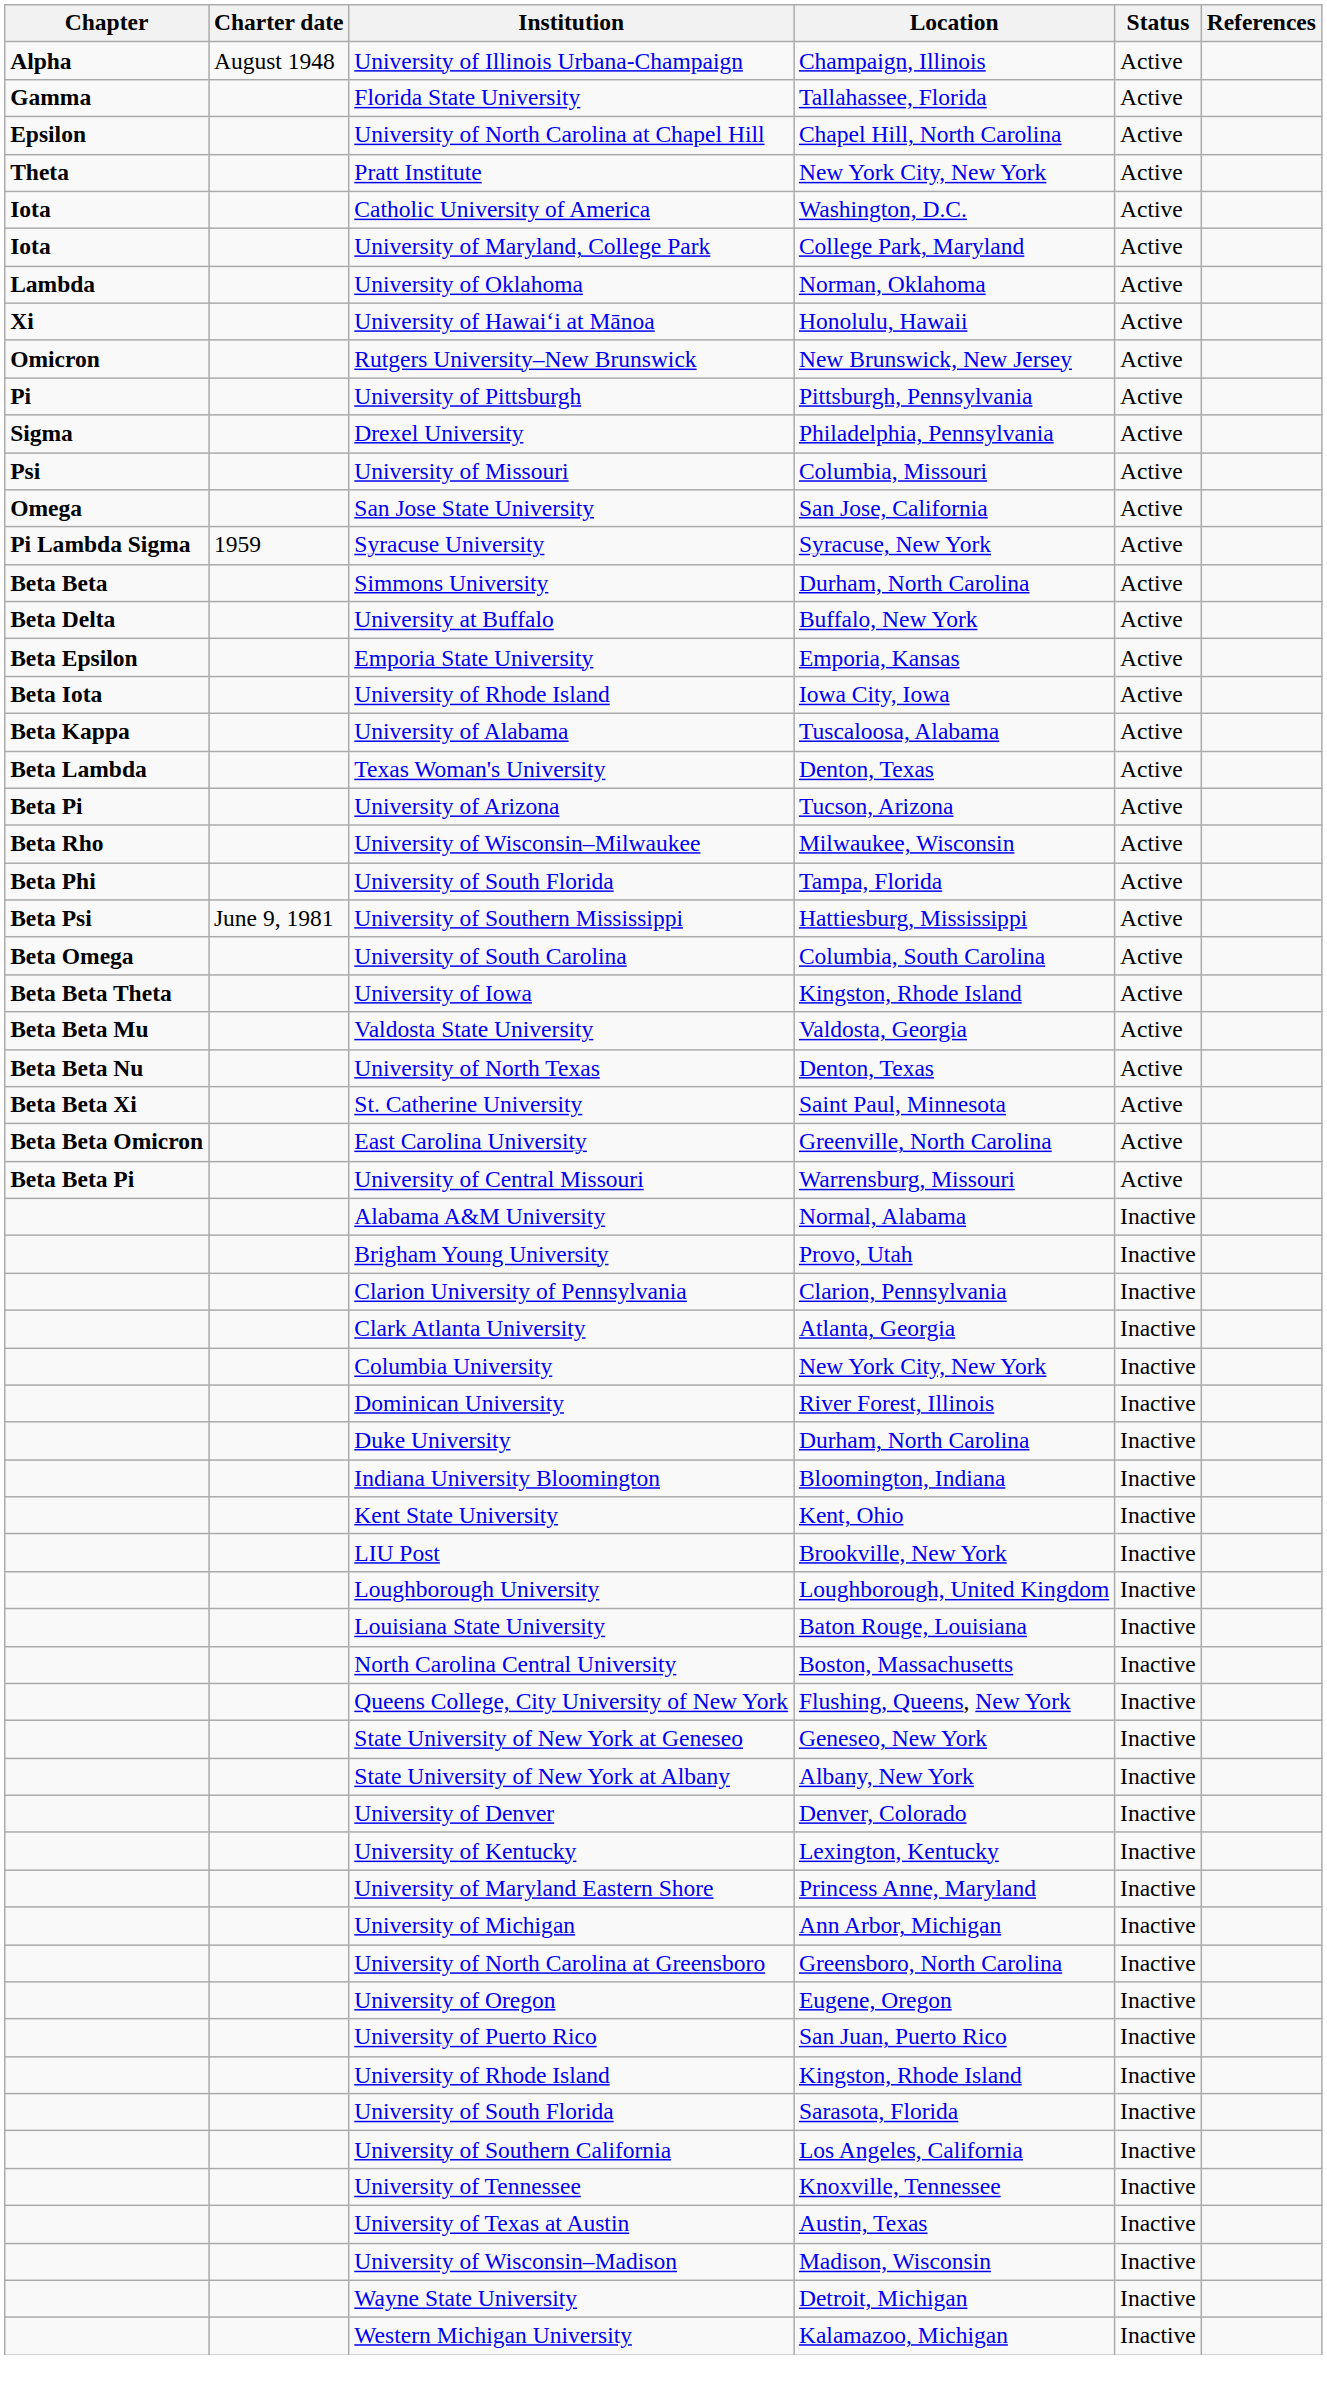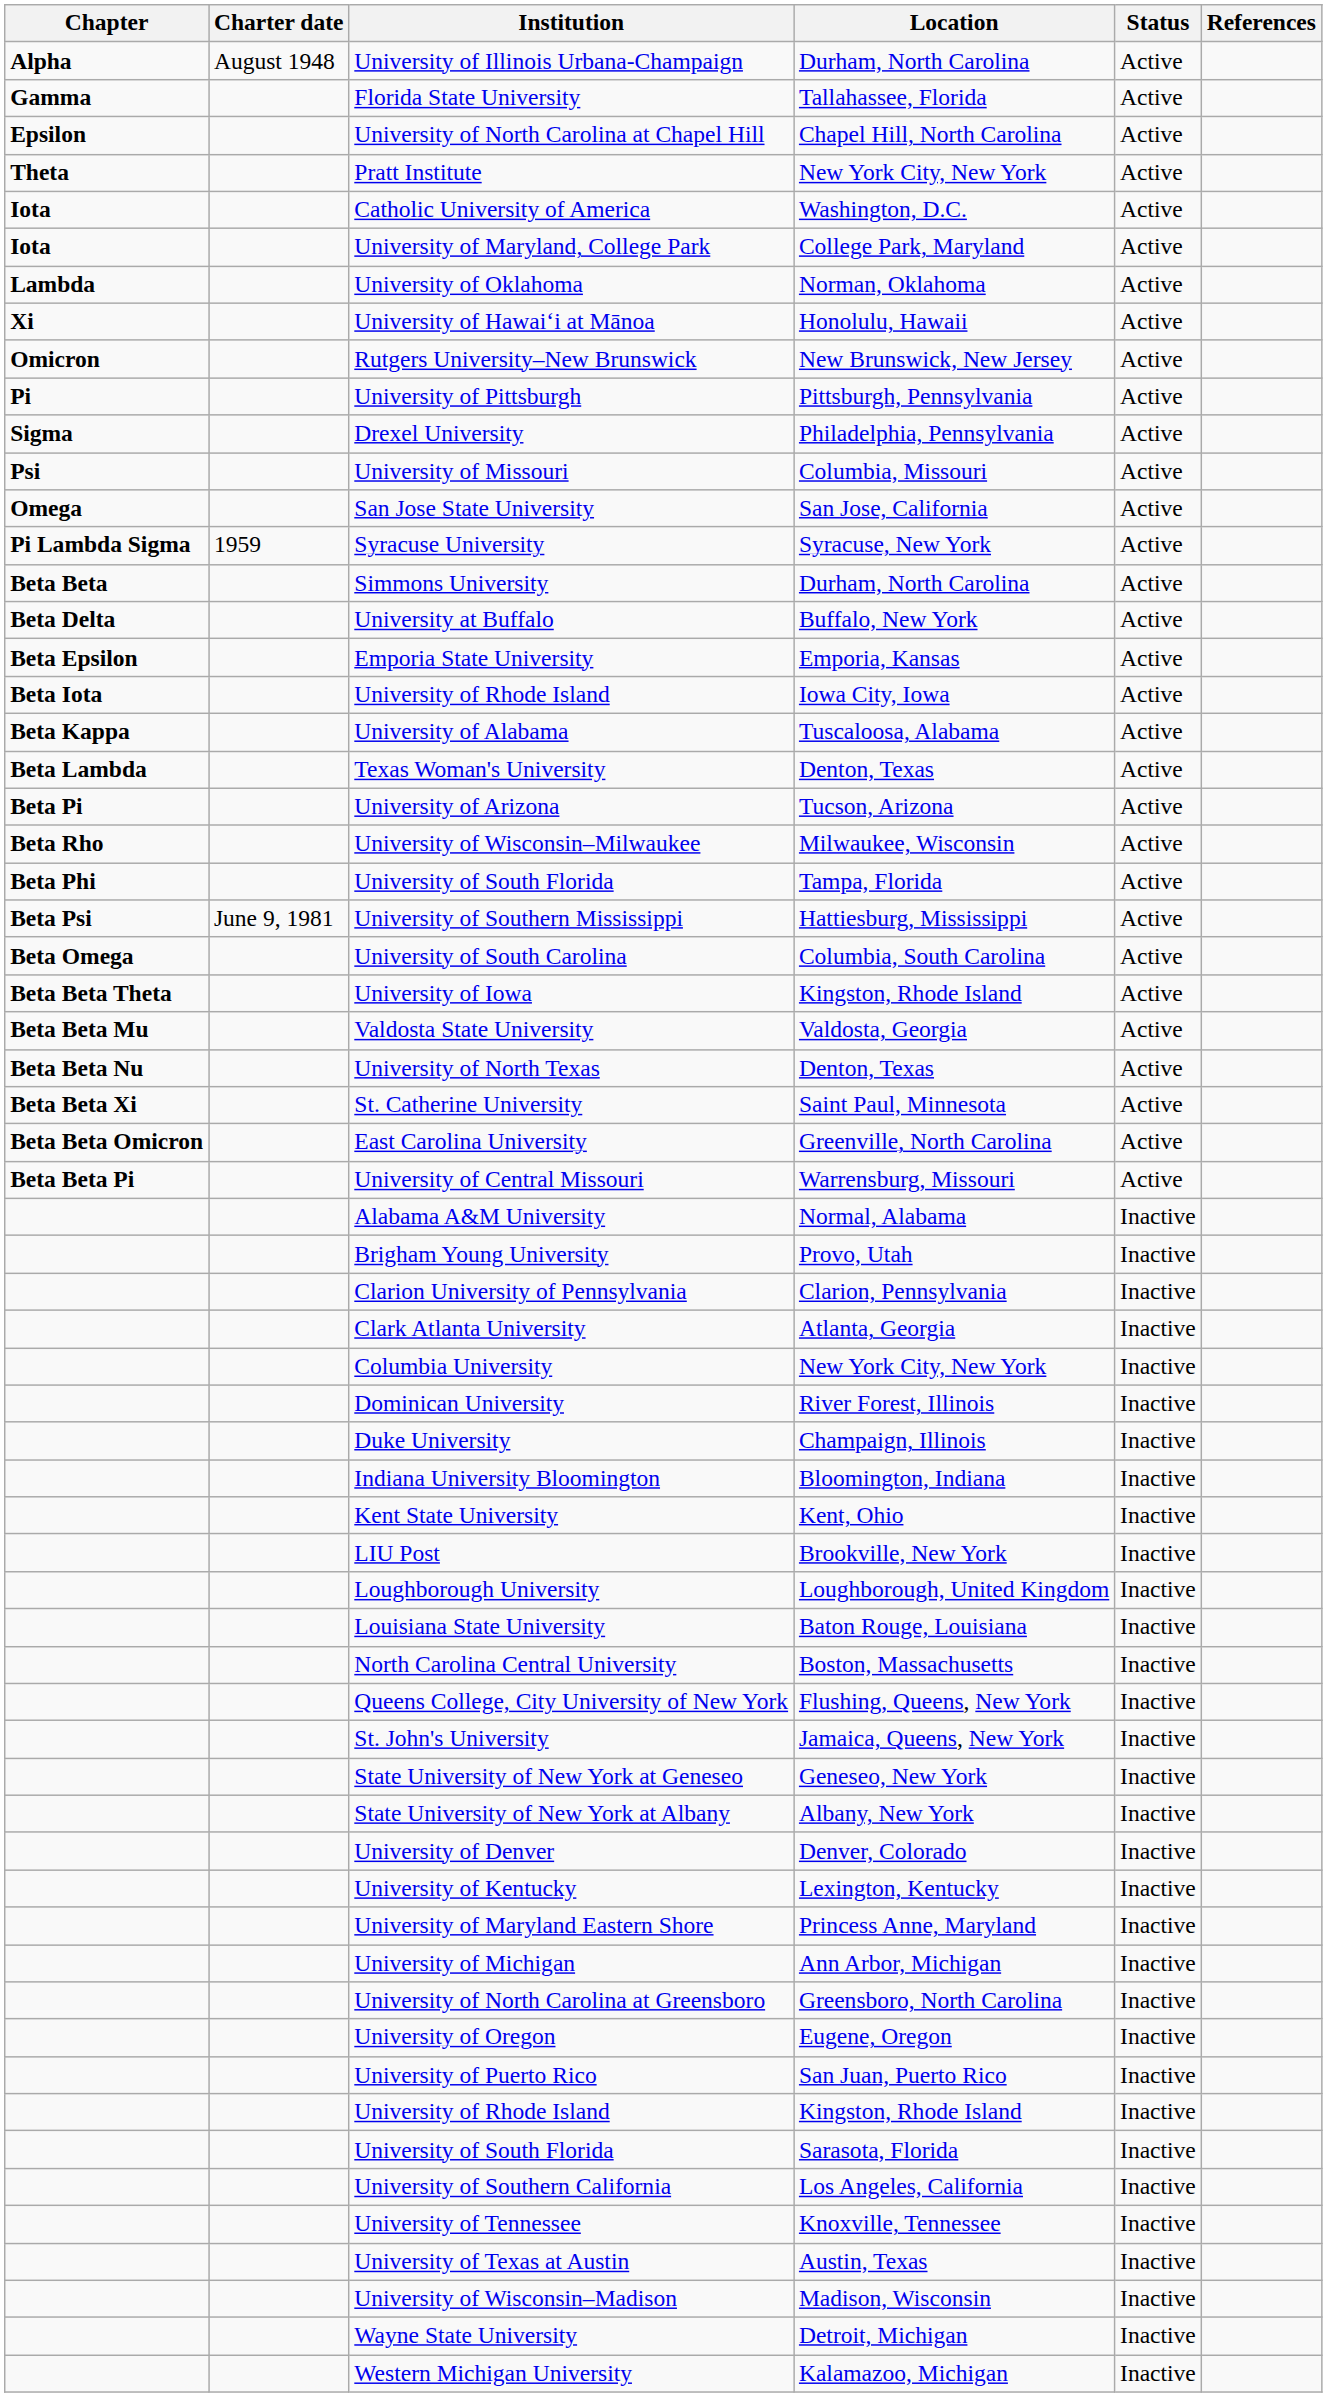University of Illinois Urbana-Champaign | Location: Champaign, Illinois -> Durham, North Carolina
Duke University | Location: Durham, North Carolina -> Champaign, Illinois
+ row: St. John's University | Jamaica, Queens, New York | Inactive
